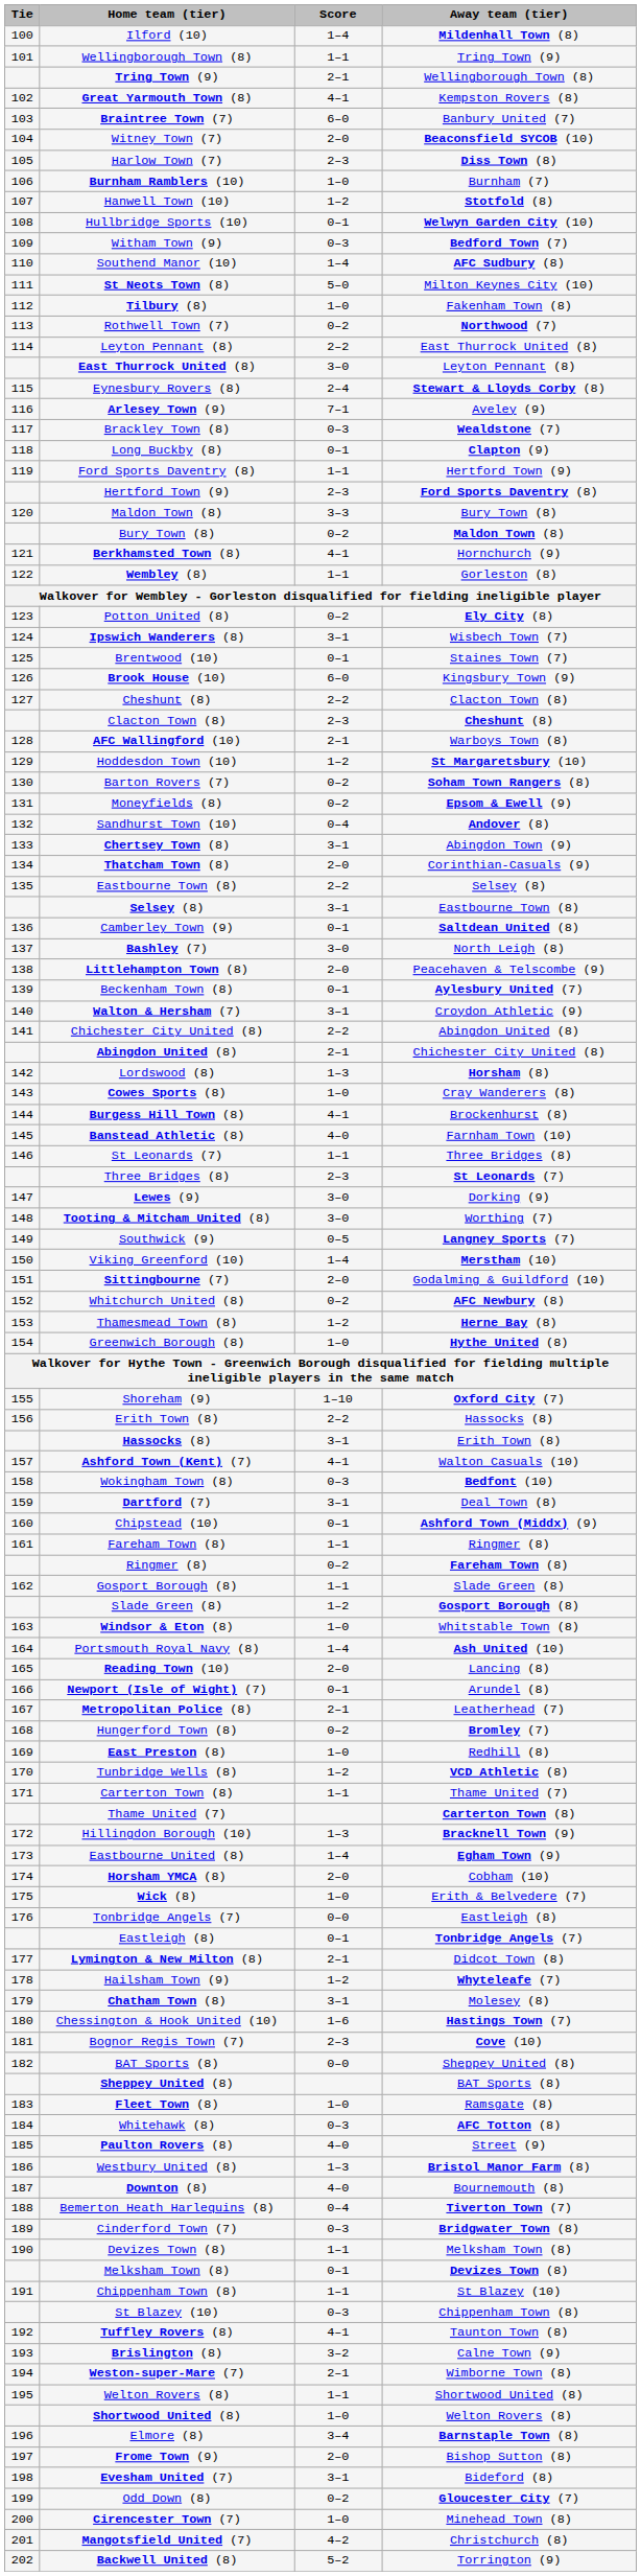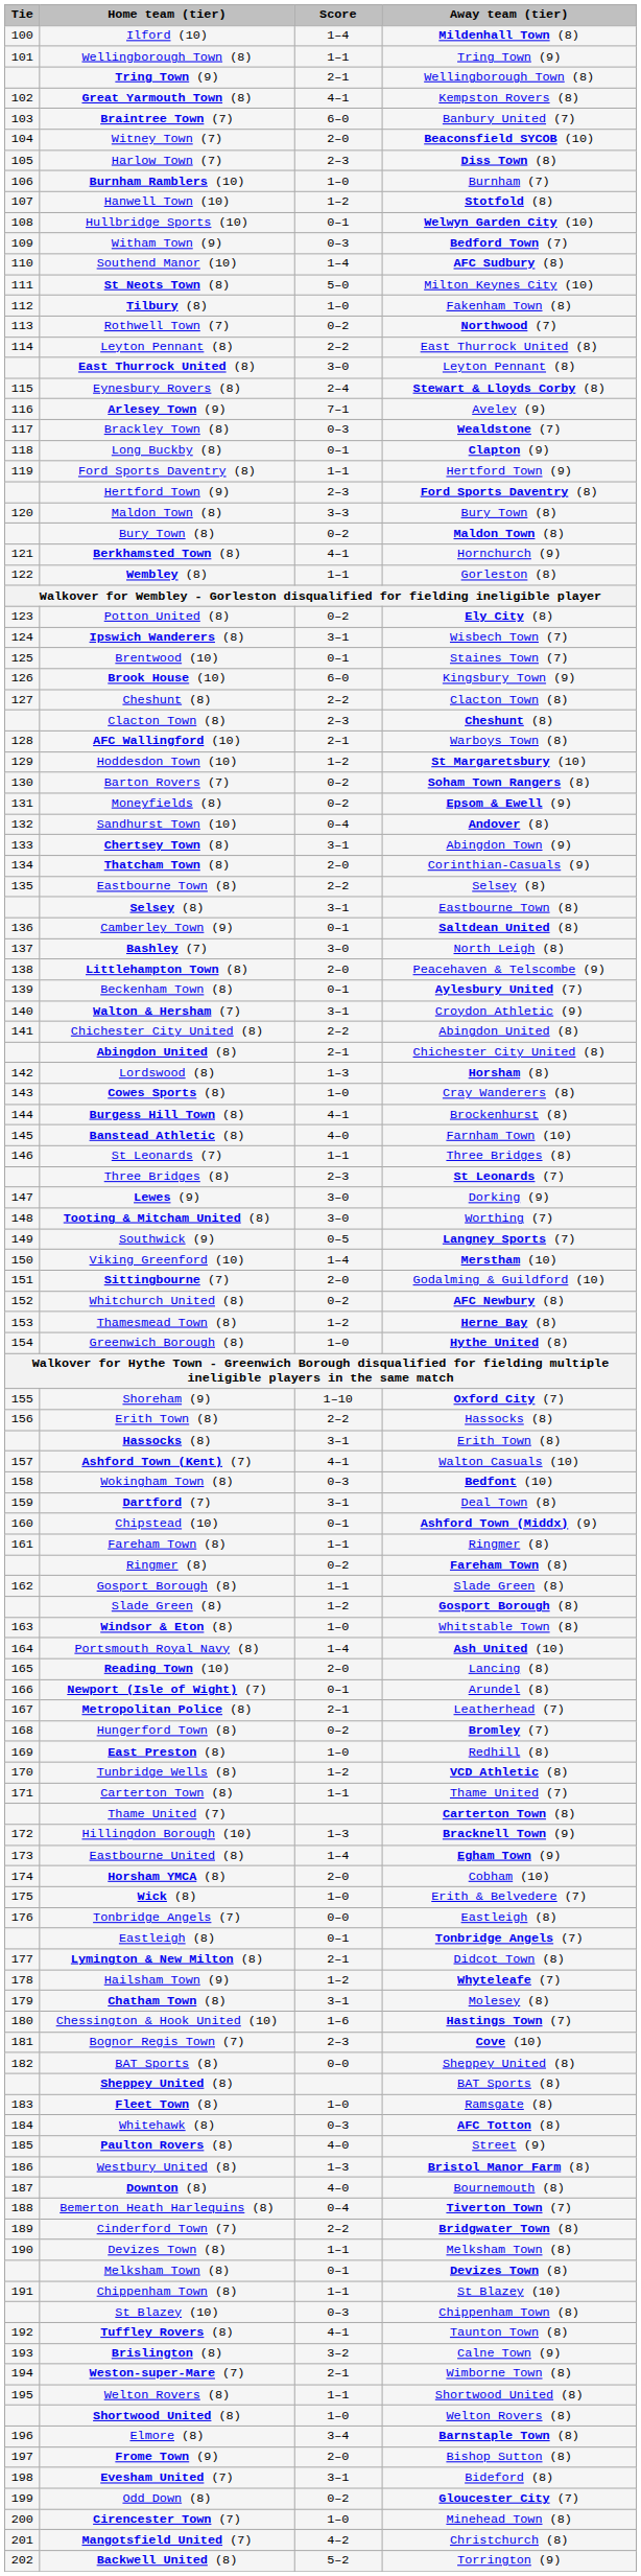Cinderford Town (7) | Score: 0–3 -> 2–2
